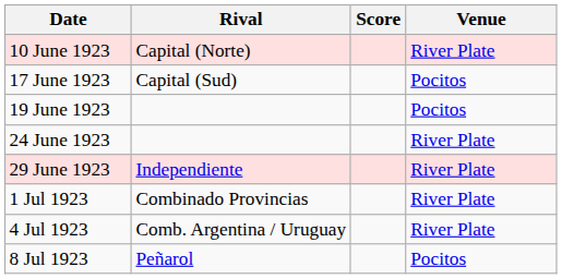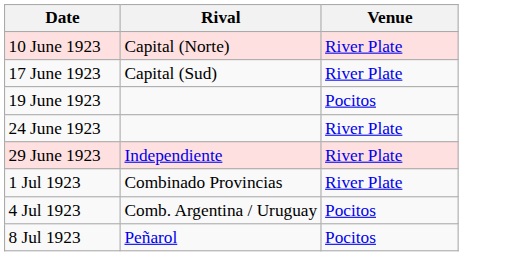- column: Score
17 June 1923 | Venue: Pocitos -> River Plate
4 Jul 1923 | Venue: River Plate -> Pocitos
